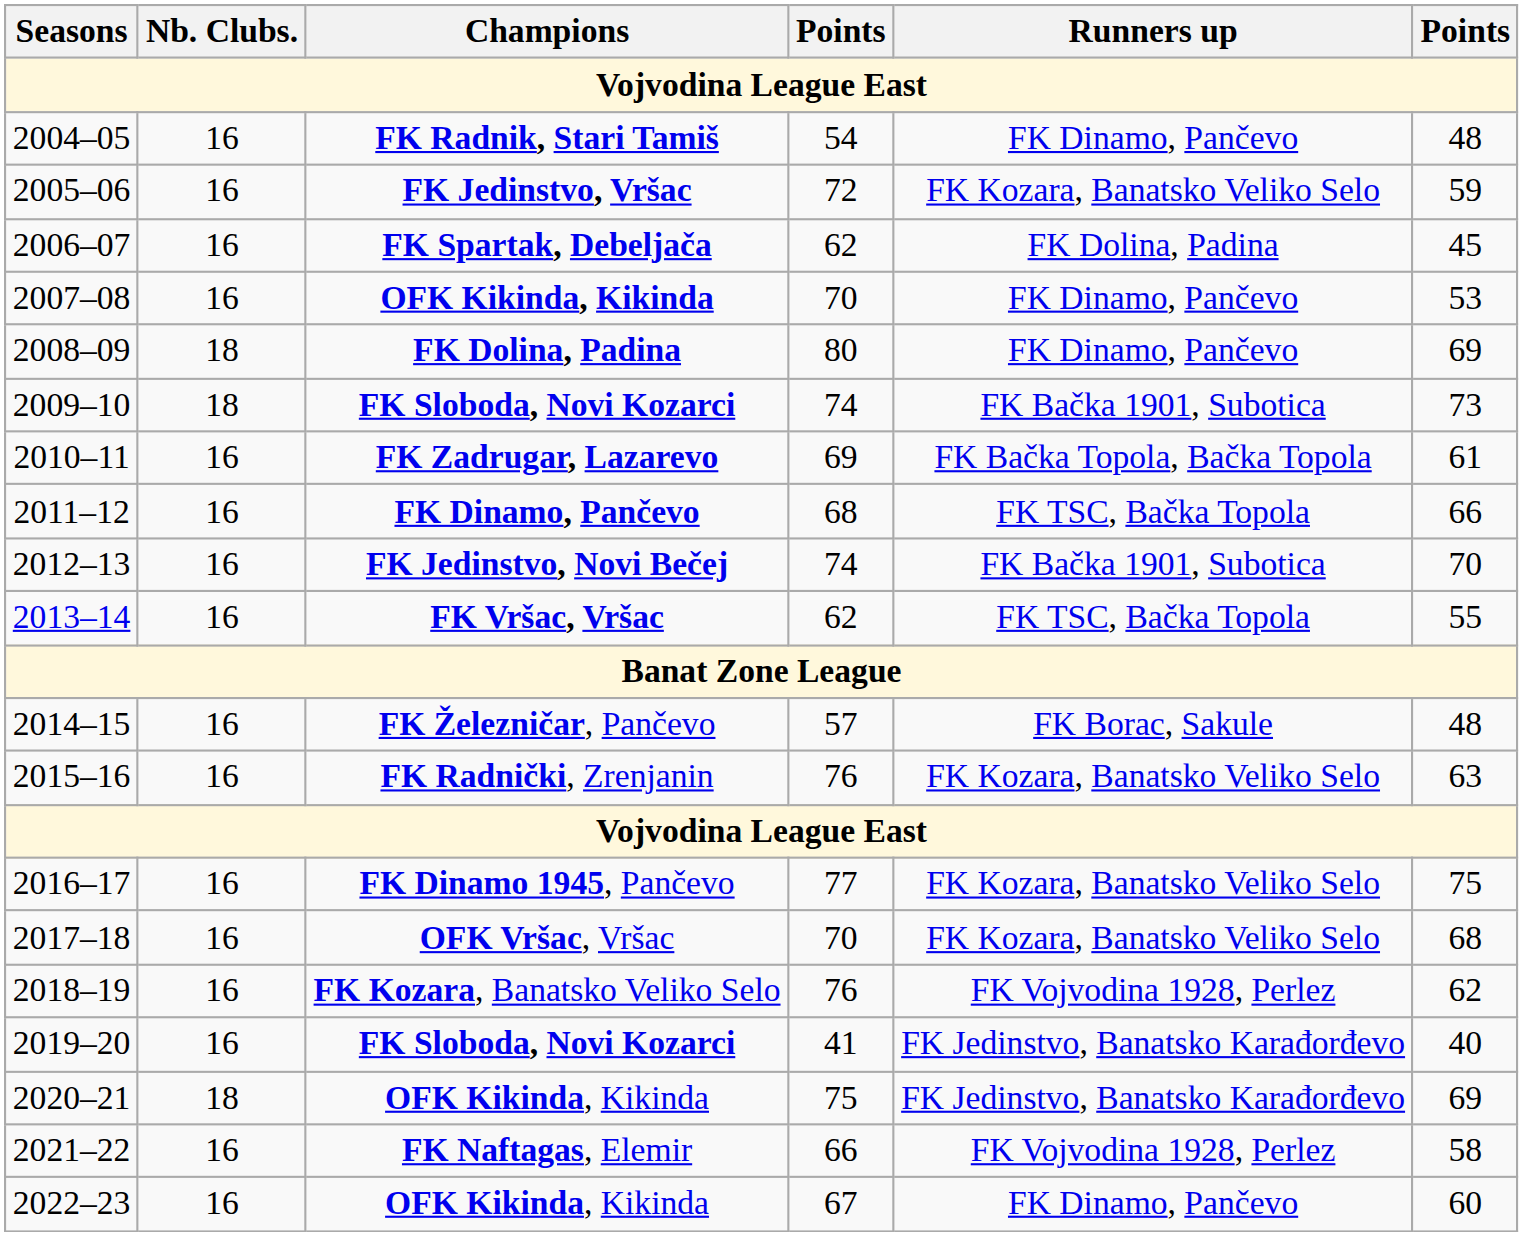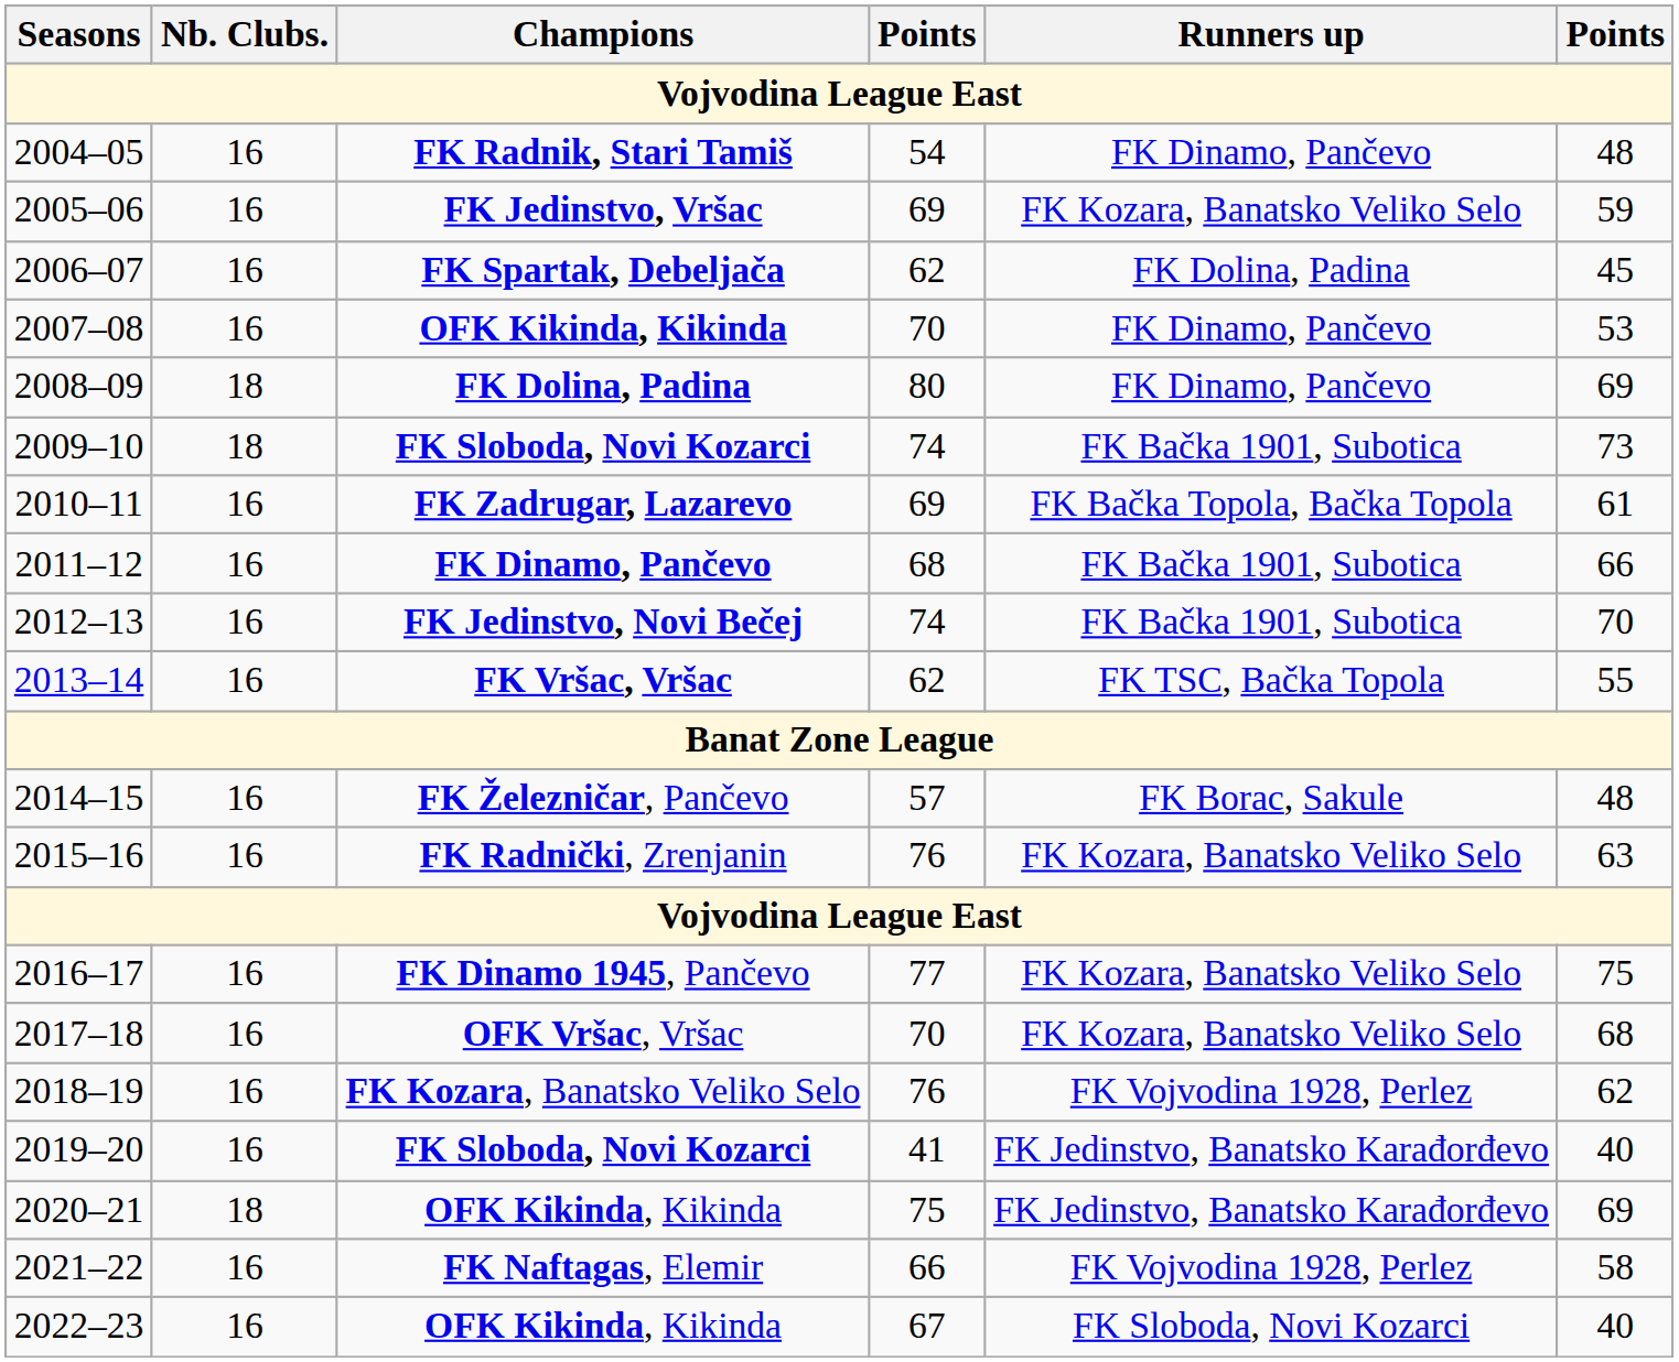2005–06 | column 4: 72 -> 69
2011–12 | Runners up: FK TSC, Bačka Topola -> FK Bačka 1901, Subotica
2022–23 | Runners up: FK Dinamo, Pančevo -> FK Sloboda, Novi Kozarci
2022–23 | column 6: 60 -> 40
